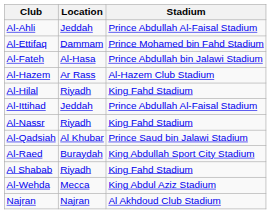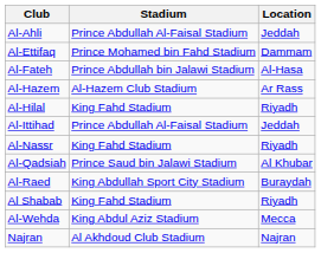columns swapped: Location <-> Stadium
